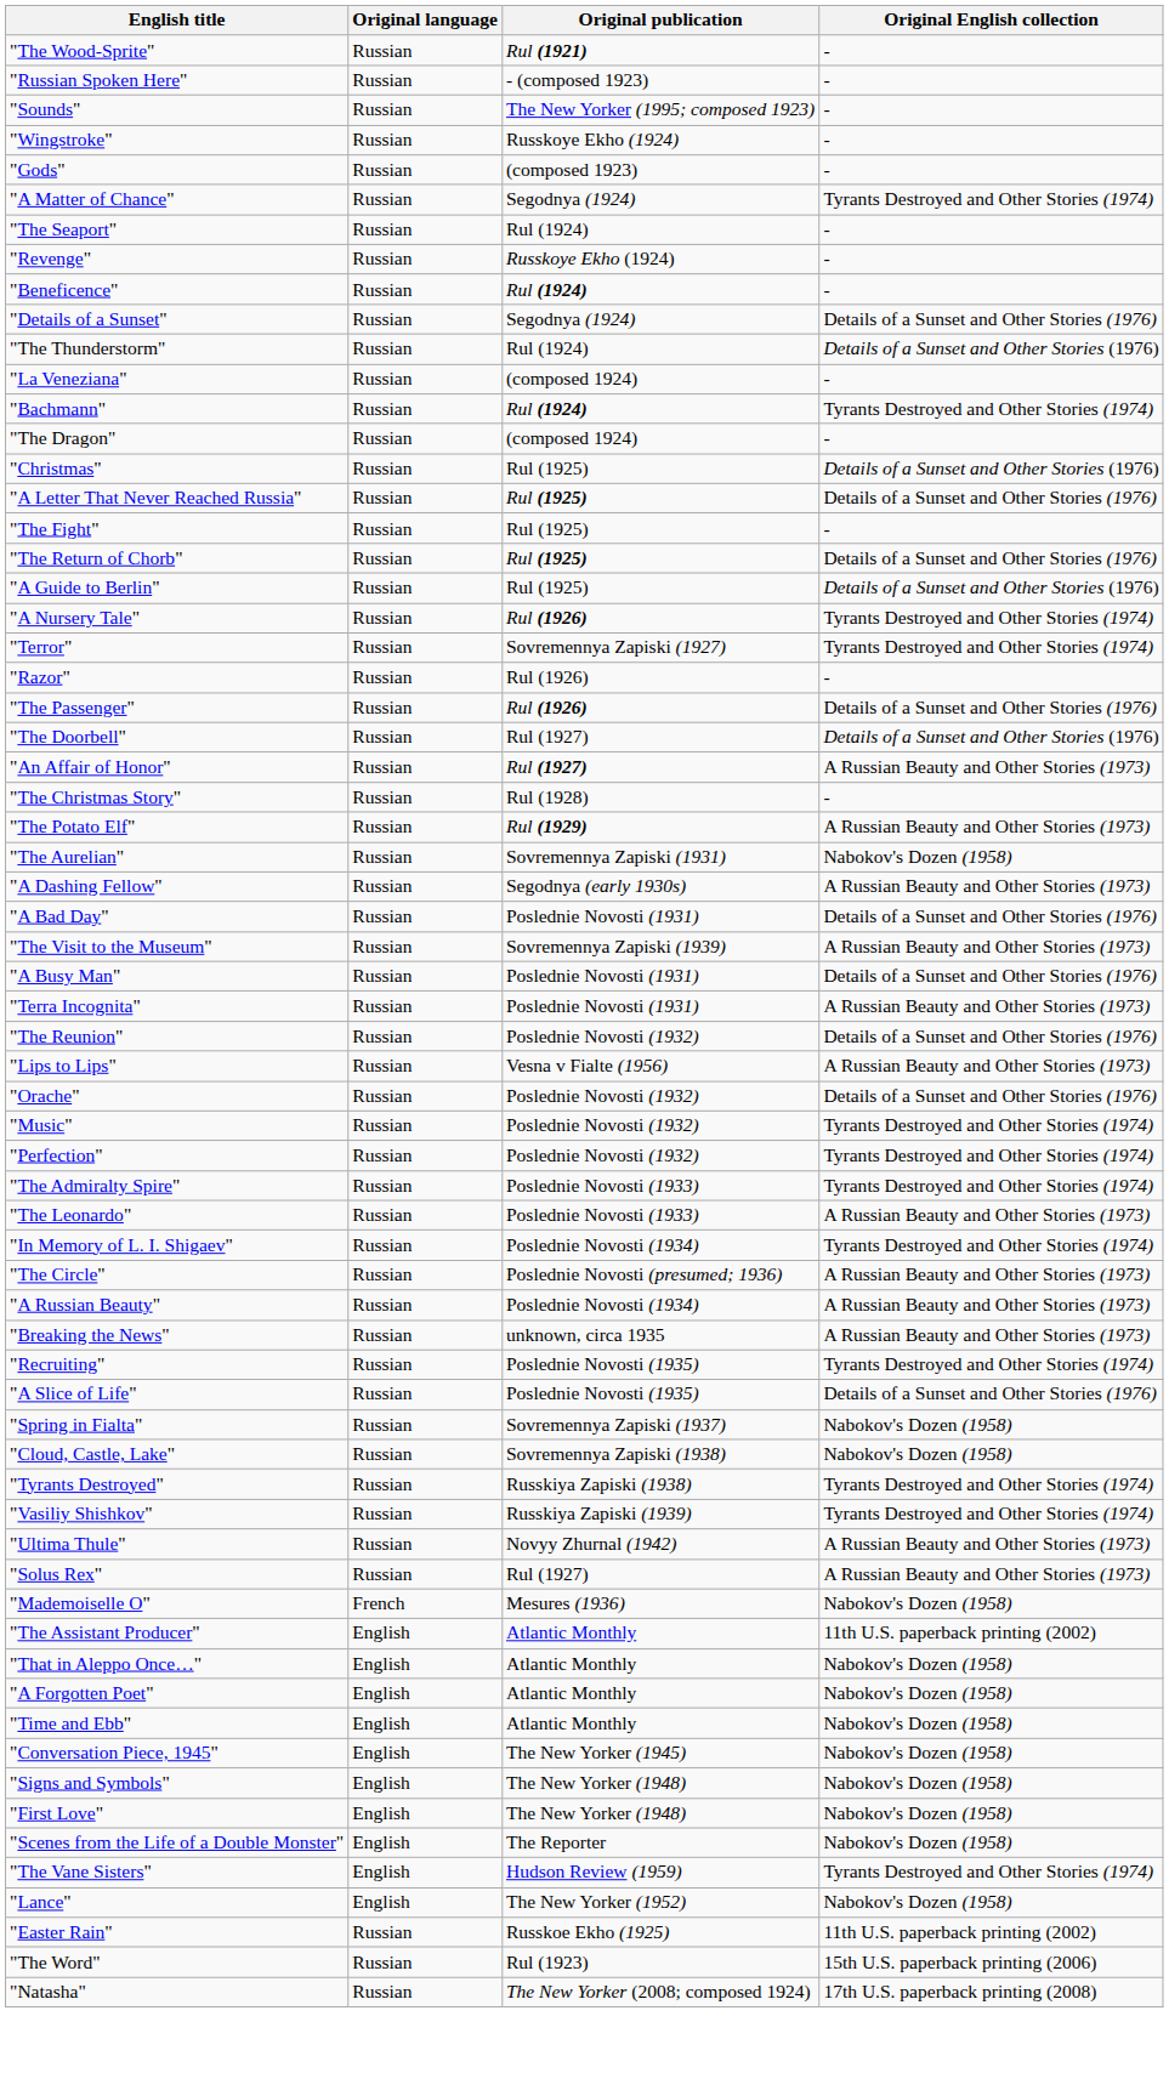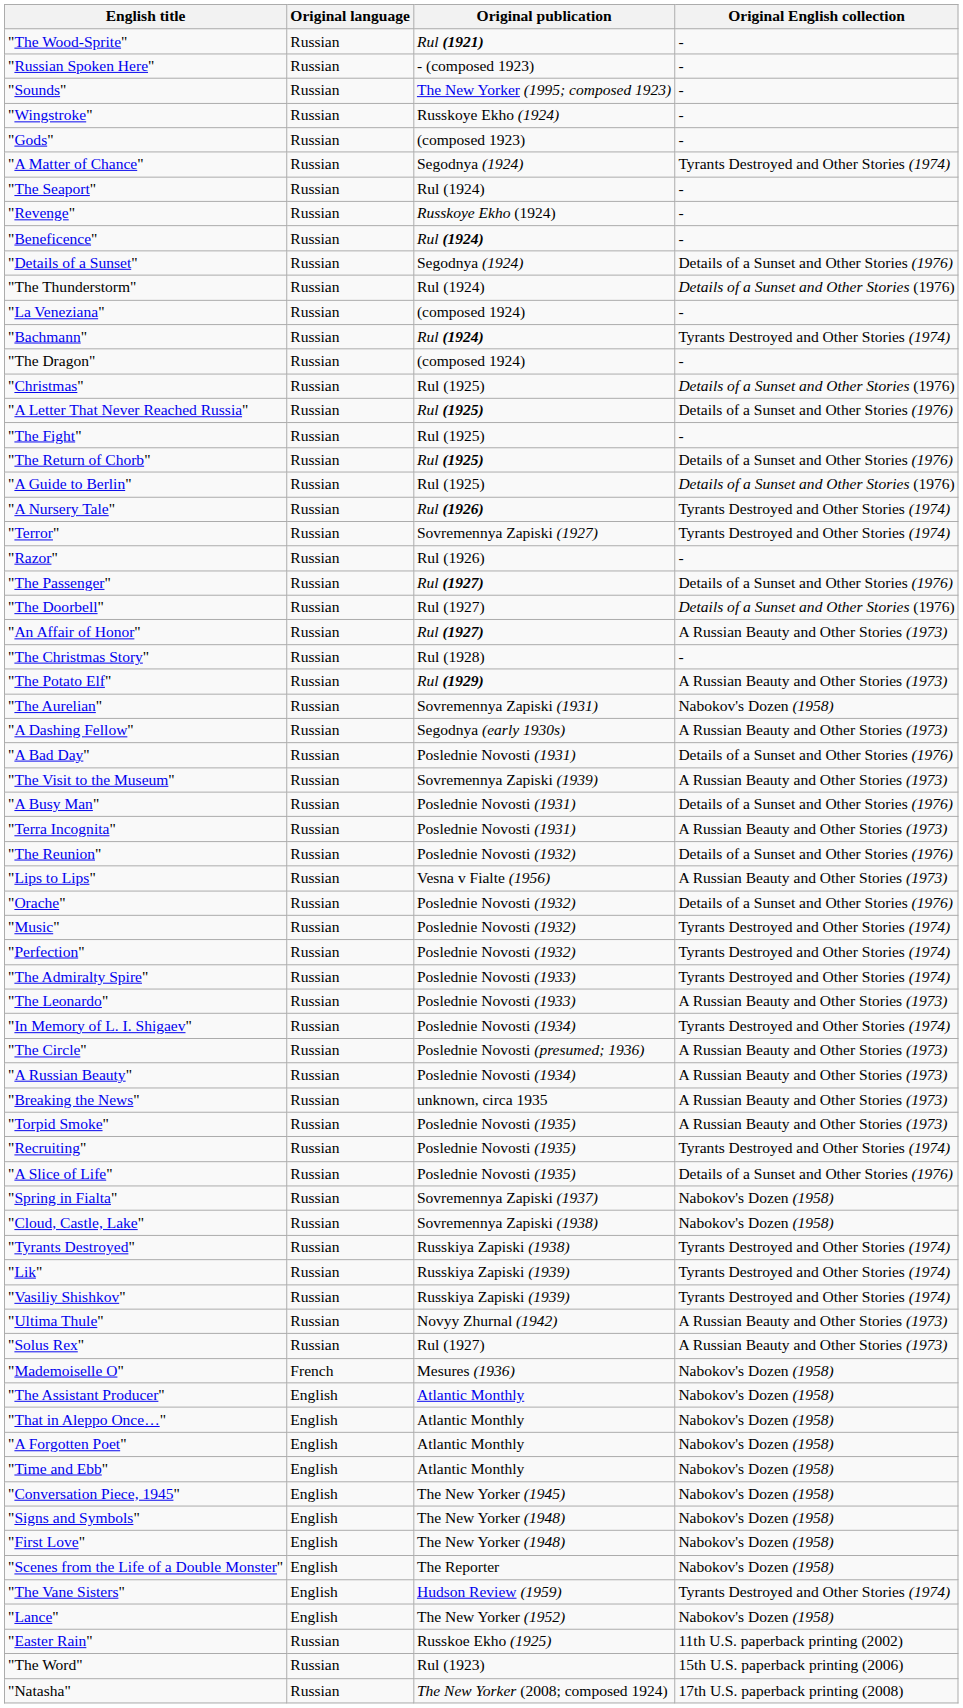"The Passenger" | Original publication: Rul (1926) -> Rul (1927)
+ row: "Torpid Smoke" | Russian | Poslednie Novosti (1935) | A Russian Beauty and Other Stories (1973)
+ row: "Lik" | Russian | Russkiya Zapiski (1939) | Tyrants Destroyed and Other Stories (1974)
"The Assistant Producer" | Original English collection: 11th U.S. paperback printing (2002) -> Nabokov's Dozen (1958)
